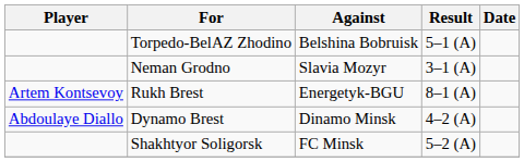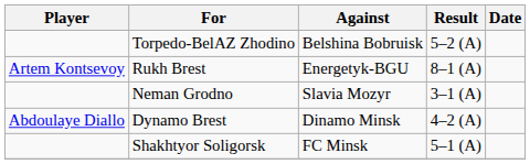Torpedo-BelAZ Zhodino | Result: 5–1 (A) -> 5–2 (A)
rows swapped: Neman Grodno <-> Rukh Brest
Shakhtyor Soligorsk | Result: 5–2 (A) -> 5–1 (A)
